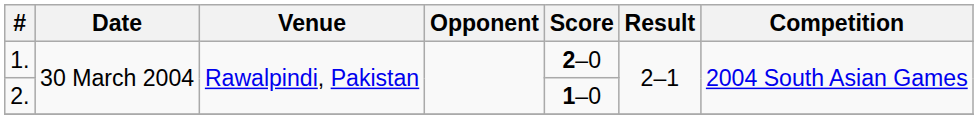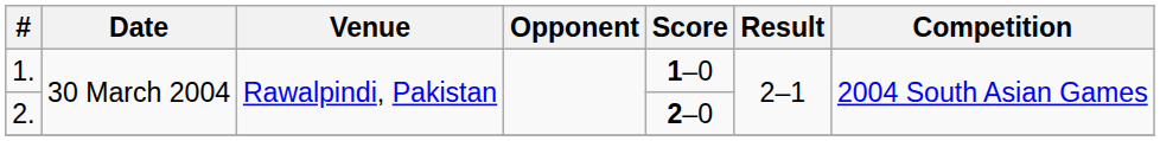1. | Score: 2–0 -> 1–0
2. | Score: 1–0 -> 2–0
